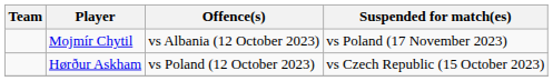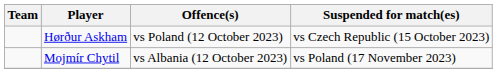rows swapped: Mojmír Chytil <-> Hørður Askham
